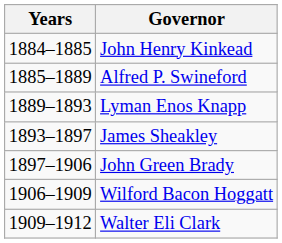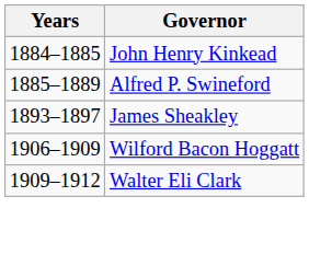- row: 1889–1893 | Lyman Enos Knapp
- row: 1897–1906 | John Green Brady
